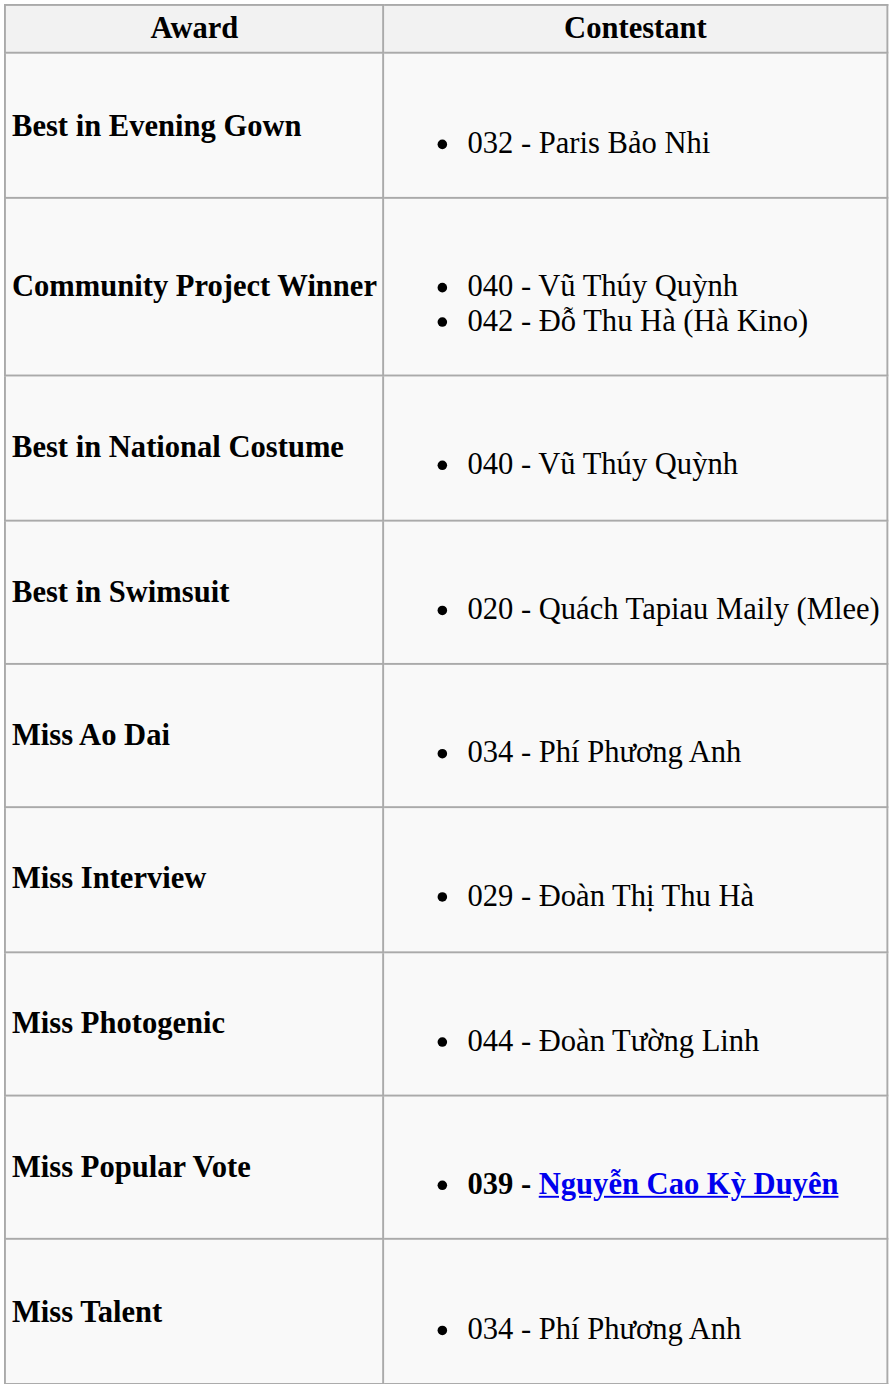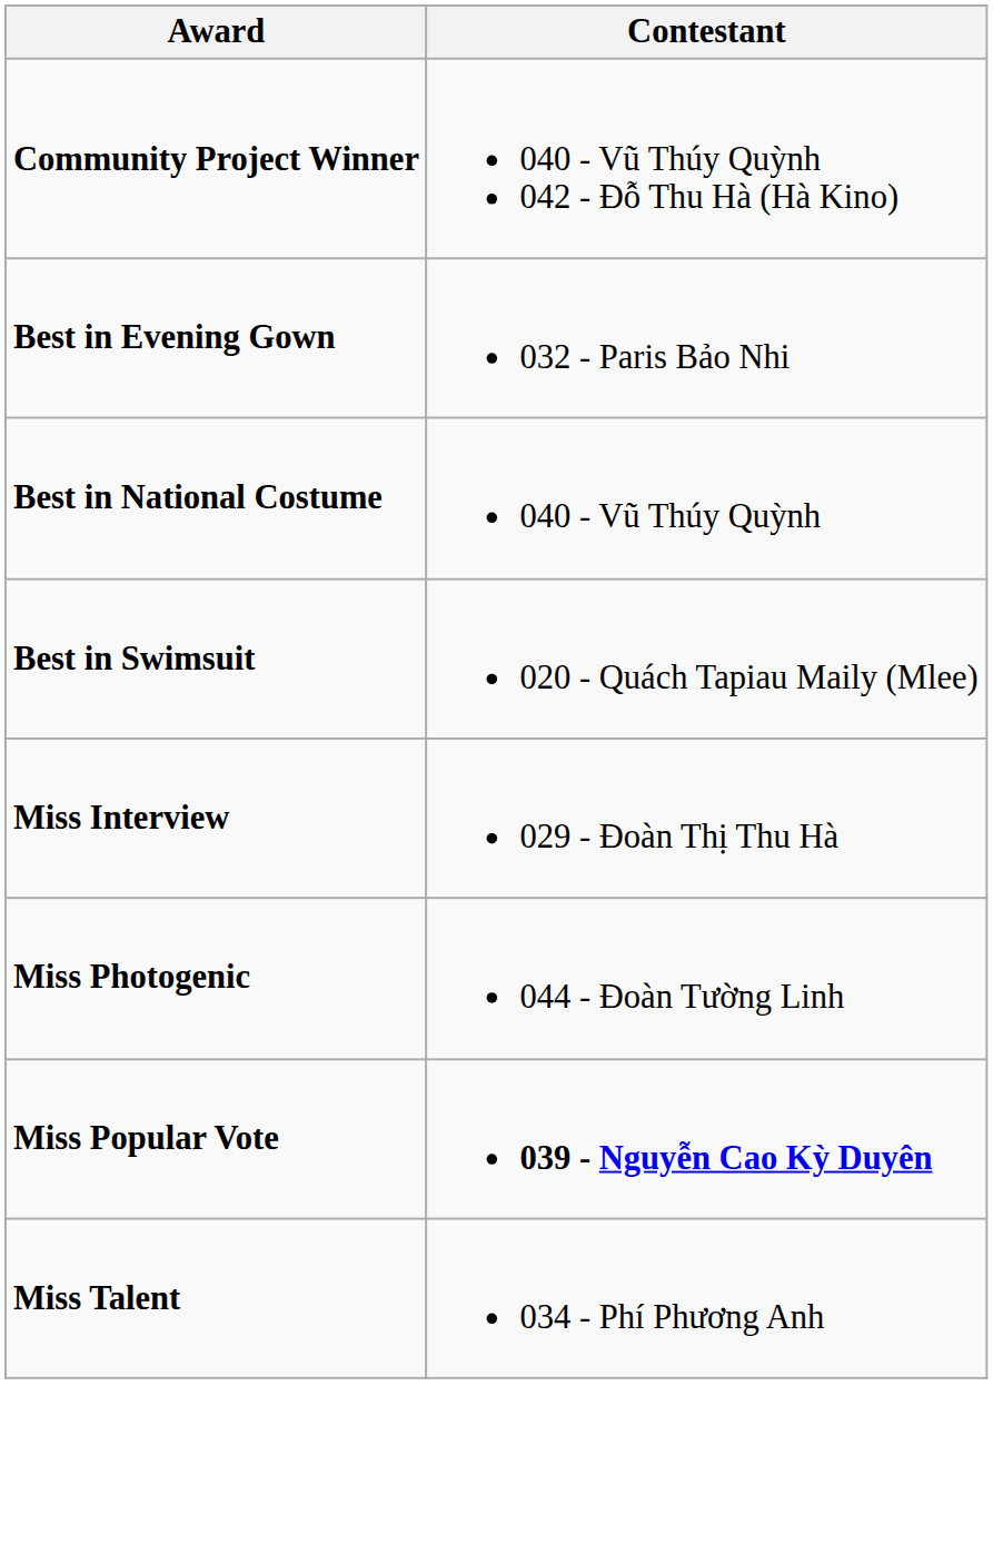rows swapped: Community Project Winner <-> Best in Evening Gown
- row: Miss Ao Dai | 034 - Phí Phương Anh
